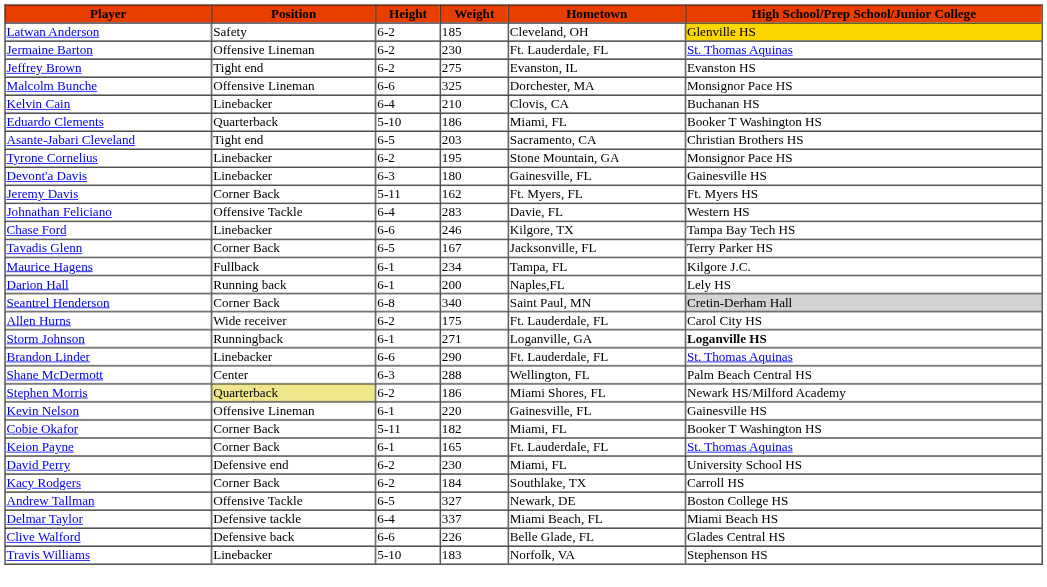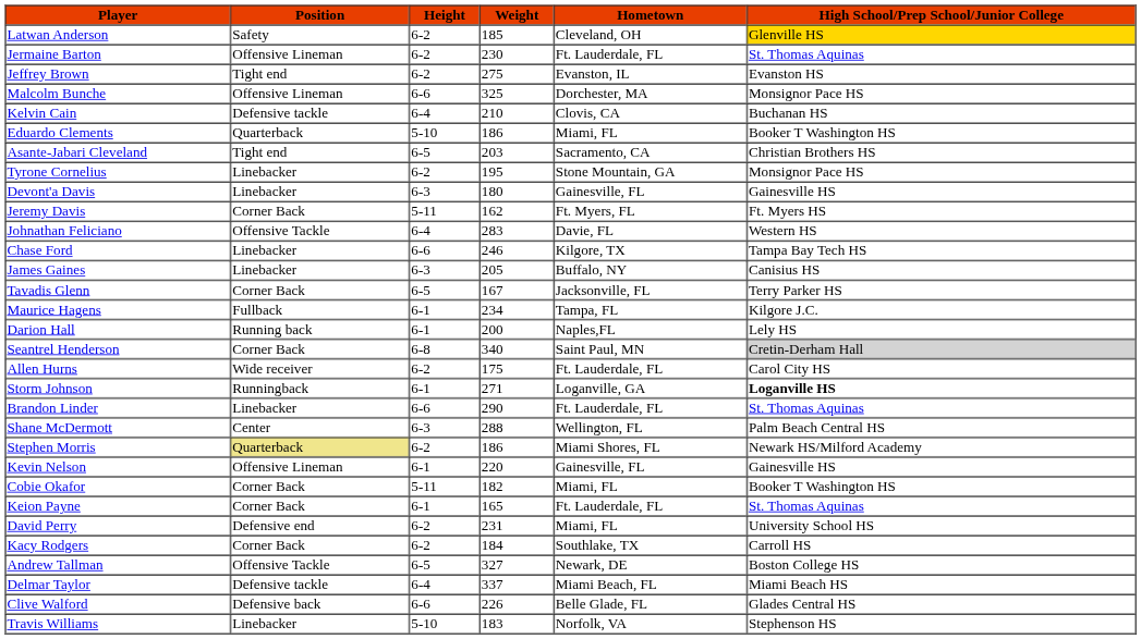Kelvin Cain | Position: Linebacker -> Defensive tackle
+ row: James Gaines | Linebacker | 6-3 | 205 | Buffalo, NY | Canisius HS
David Perry | Weight: 230 -> 231
